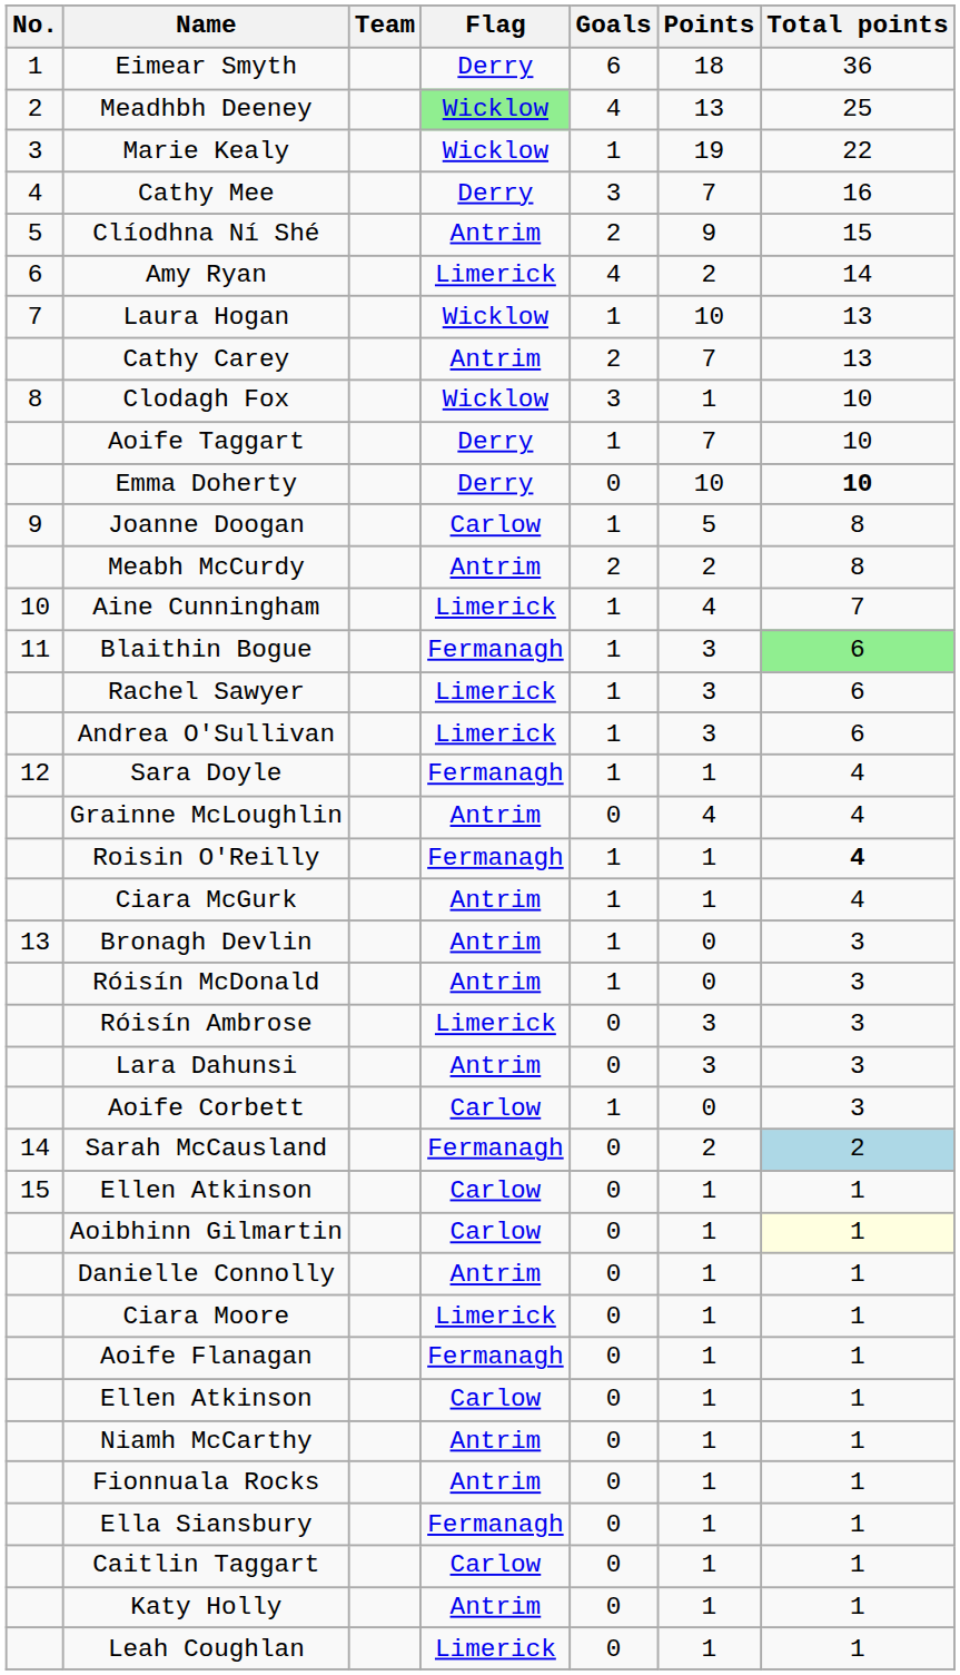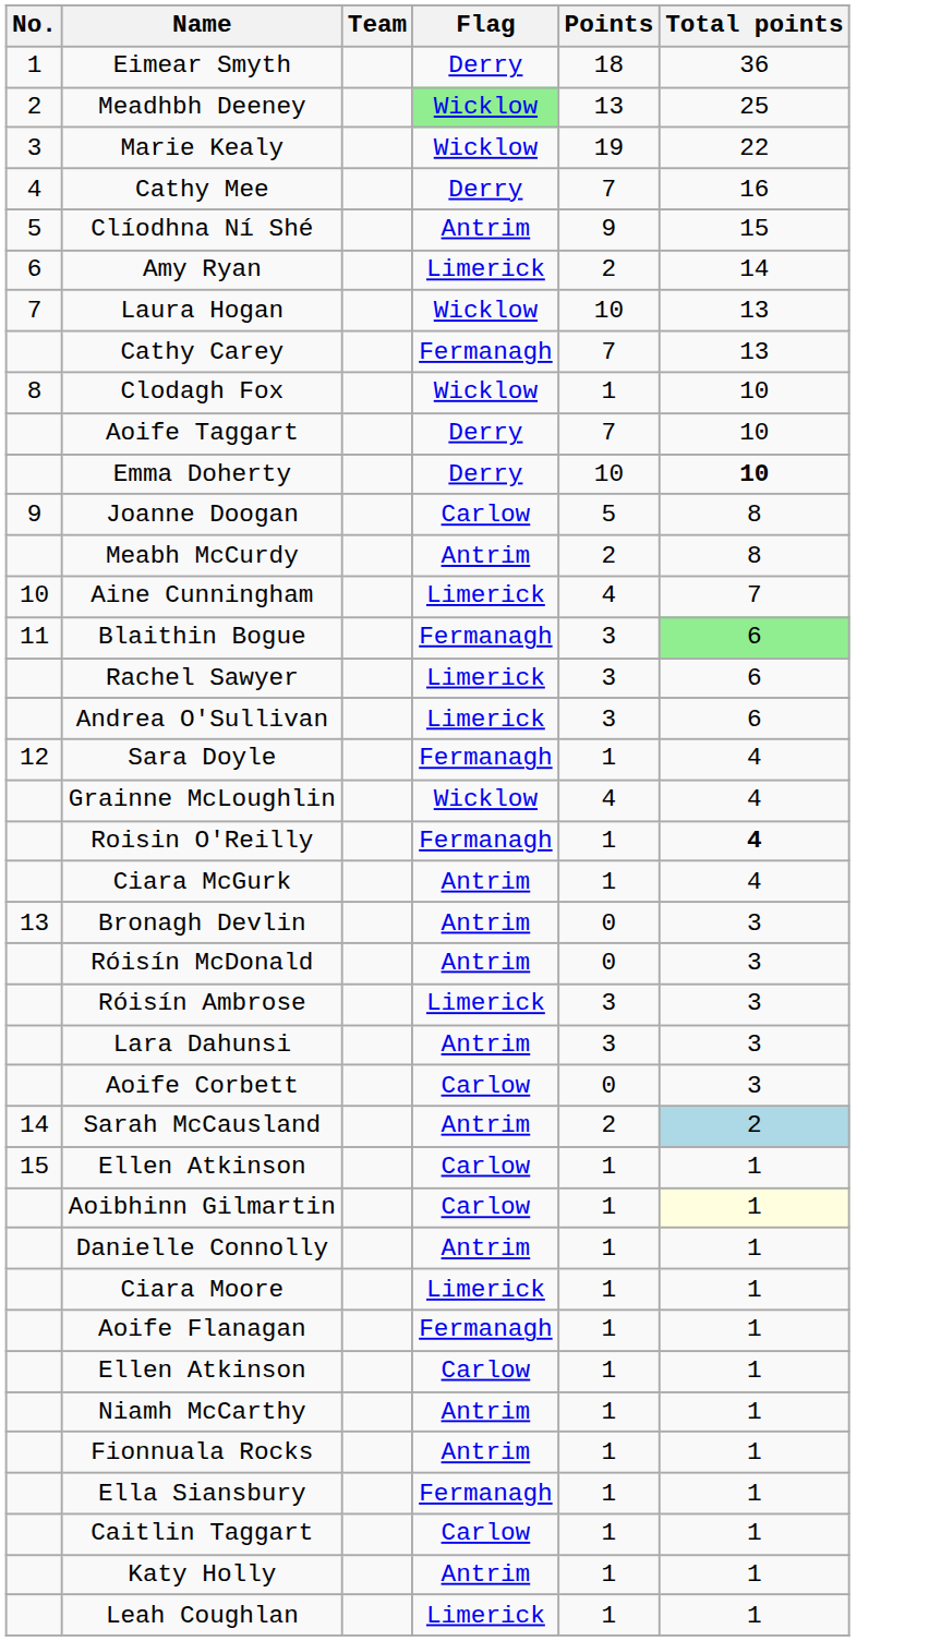- column: Goals | 6 | 4 | 1 | 3 | 2 | 4 | 1 | 2 | 3 | 1 | 0 | 1 | 2 | 1 | 1 | 1 | 1 | 1 | 0 | 1 | 1 | 1 | 1 | 0 | 0 | 1 | 0 | 0 | 0 | 0 | 0 | 0 | 0 | 0 | 0 | 0 | 0 | 0 | 0
Cathy Carey | Flag: Antrim -> Fermanagh
Grainne McLoughlin | Flag: Antrim -> Wicklow
Sarah McCausland | Flag: Fermanagh -> Antrim
